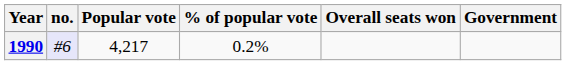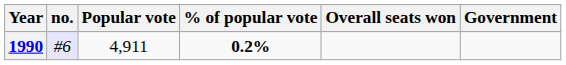1990 | Popular vote: 4,217 -> 4,911
1990 | % of popular vote: normal -> bold
